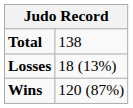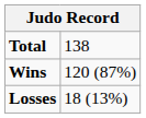rows swapped: Wins <-> Losses
